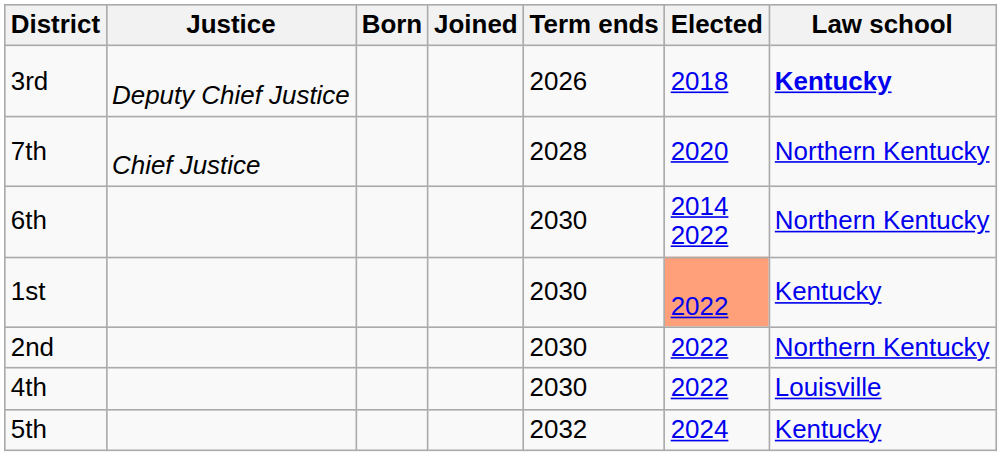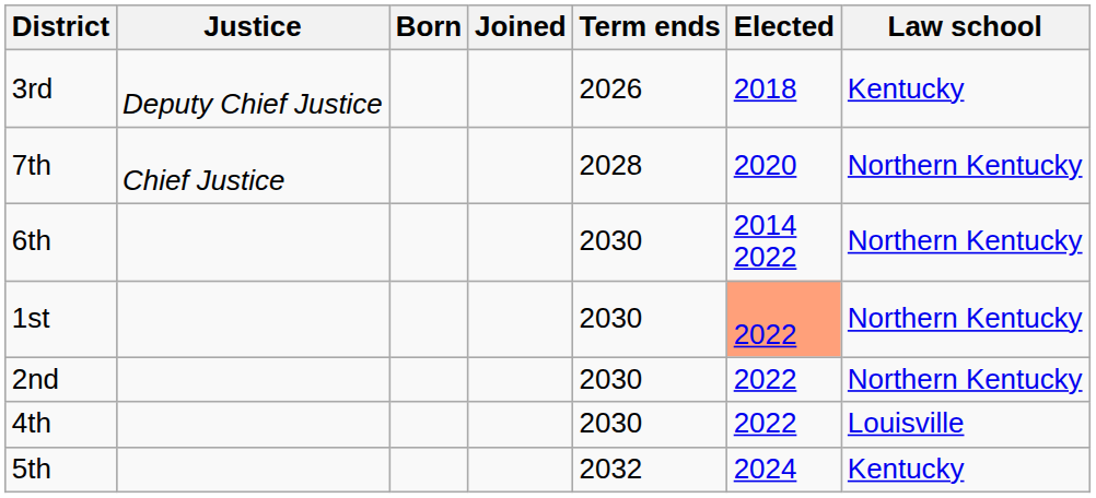3rd | Law school: bold -> normal
1st | Law school: Kentucky -> Northern Kentucky
